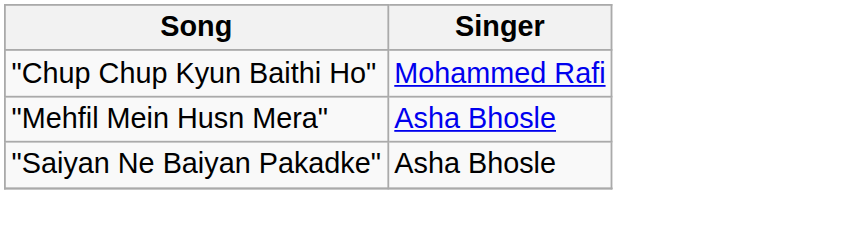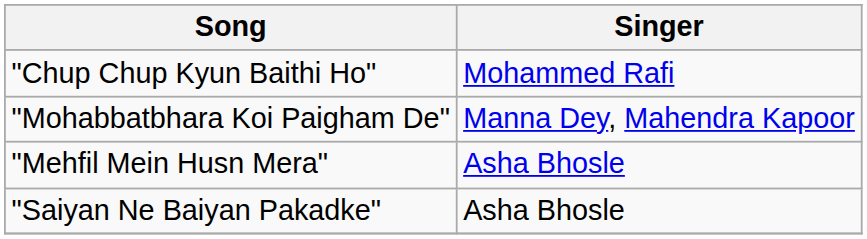+ row: "Mohabbatbhara Koi Paigham De" | Manna Dey, Mahendra Kapoor
